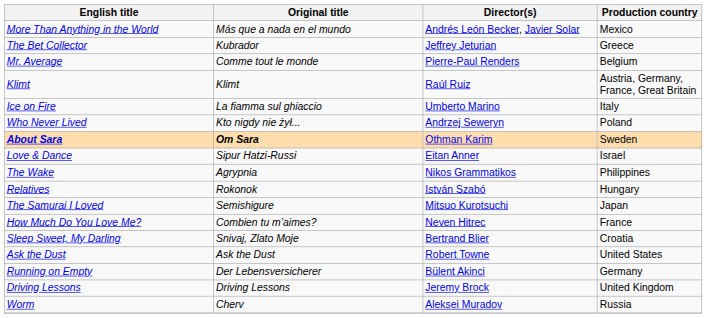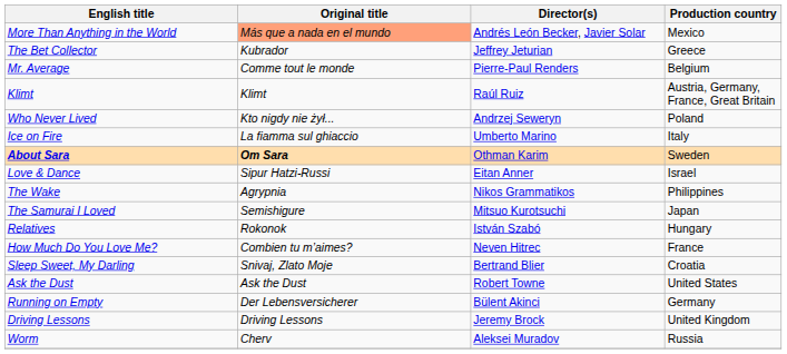More Than Anything in the World | Original title: no background -> lightsalmon background
rows swapped: Who Never Lived <-> Ice on Fire
rows swapped: Relatives <-> The Samurai I Loved
